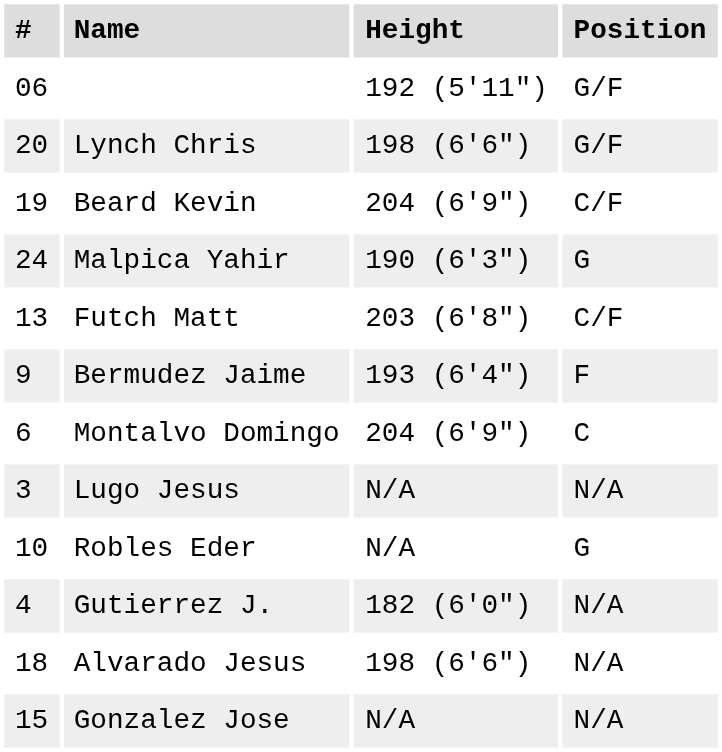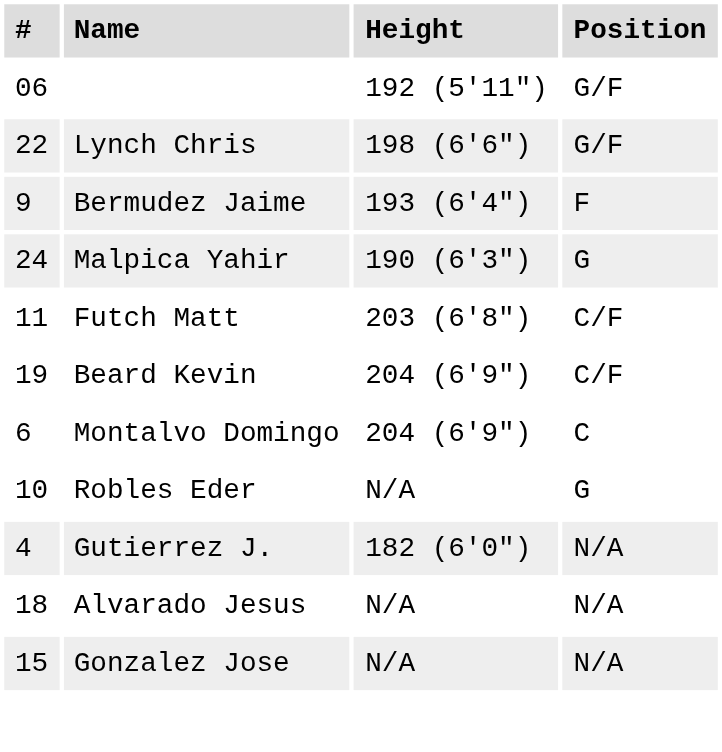Lynch Chris | #: 20 -> 22
rows swapped: Beard Kevin <-> Bermudez Jaime
Futch Matt | #: 13 -> 11
- row: 3 | Lugo Jesus | N/A | N/A
Alvarado Jesus | Height: 198 (6'6") -> N/A
